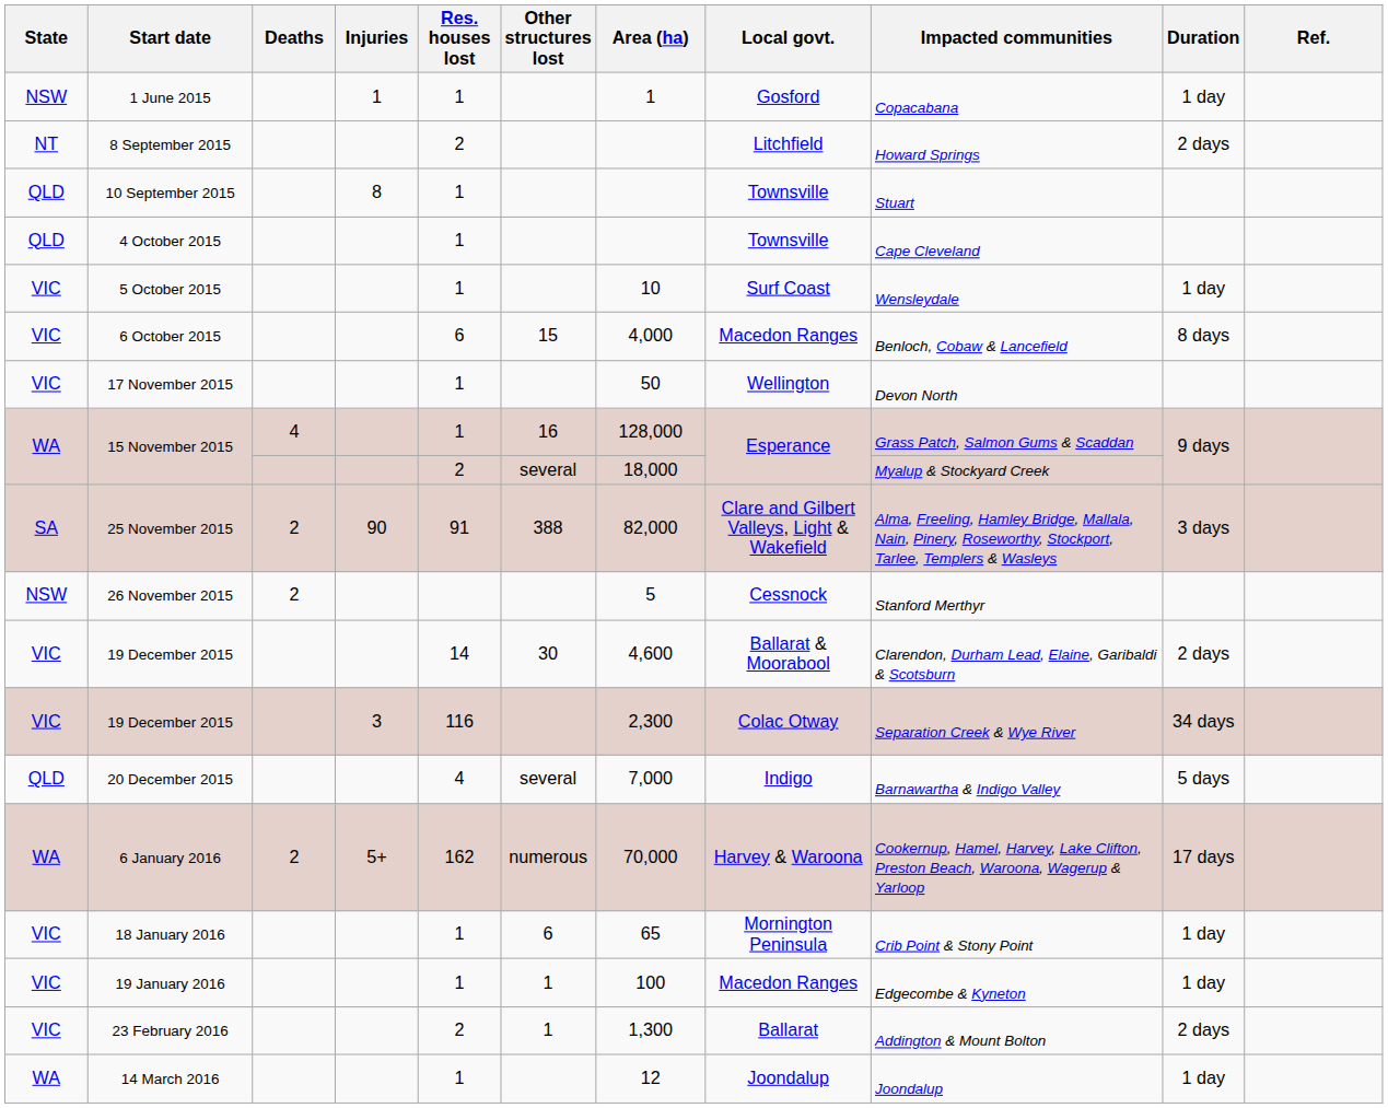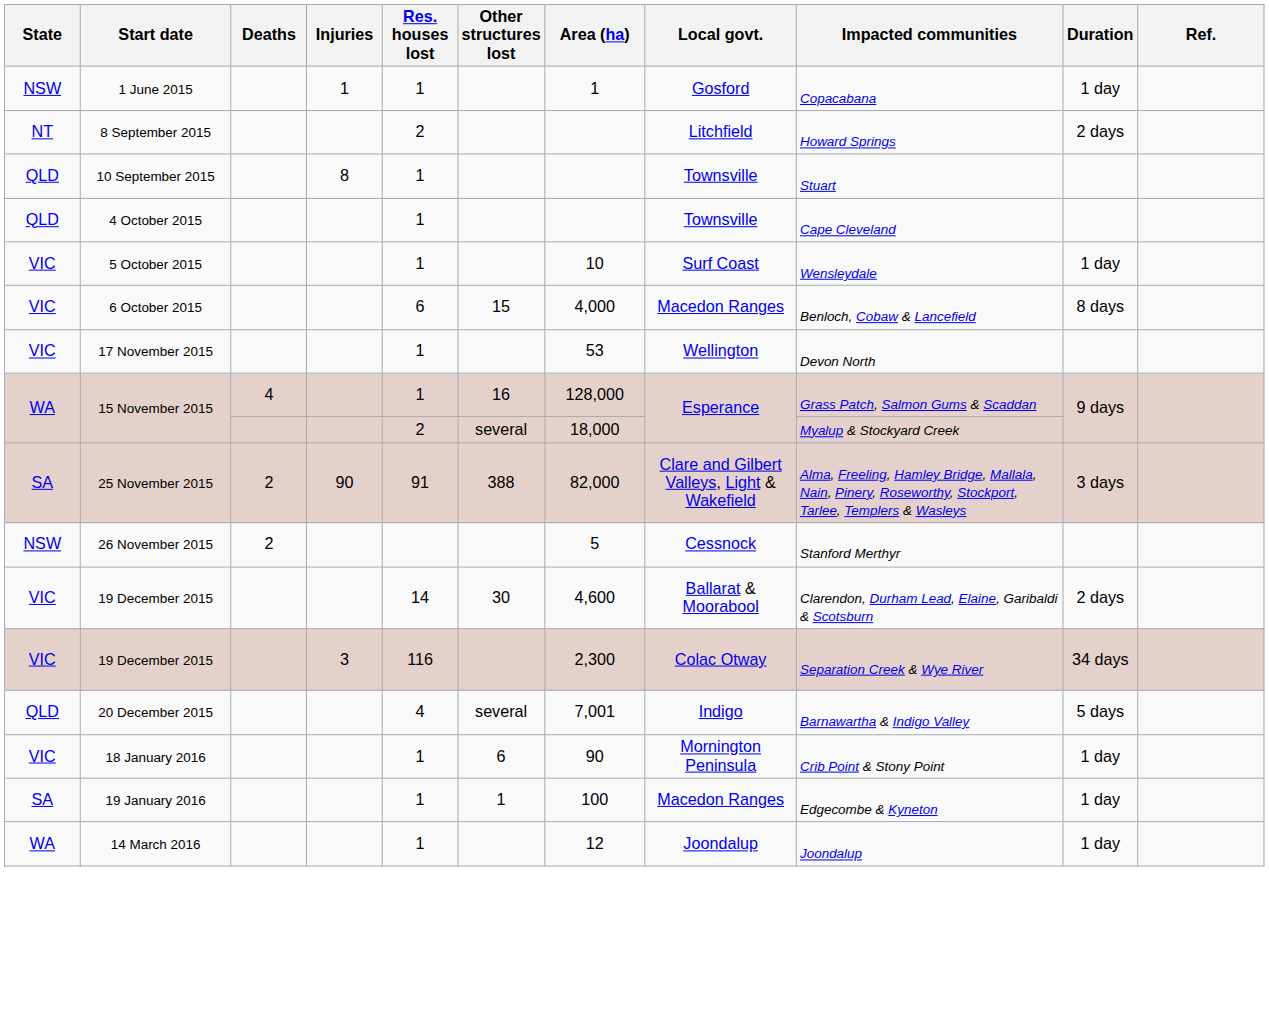17 November 2015 | Area (ha): 50 -> 53
20 December 2015 | Area (ha): 7,000 -> 7,001
- row: WA | 6 January 2016 | 2 | 5+ | 162 | numerous | 70,000 | Harvey & Waroona | Cookernup, Hamel, Harvey, Lake Clifton, Preston Beach, Waroona, Wagerup & Yarloop | 17 days
18 January 2016 | Area (ha): 65 -> 90
19 January 2016 | State: VIC -> SA
- row: VIC | 23 February 2016 | 2 | 1 | 1,300 | Ballarat | Addington & Mount Bolton | 2 days
